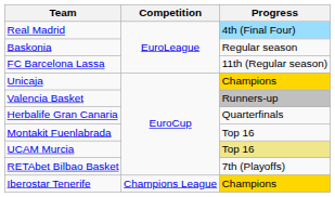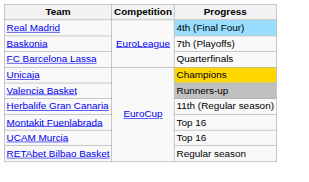Baskonia | Progress: Regular season -> 7th (Playoffs)
FC Barcelona Lassa | Progress: 11th (Regular season) -> Quarterfinals
Herbalife Gran Canaria | Progress: Quarterfinals -> 11th (Regular season)
UCAM Murcia | Progress: khaki background -> no background
RETAbet Bilbao Basket | Progress: 7th (Playoffs) -> Regular season
- row: Iberostar Tenerife | Champions League | Champions
